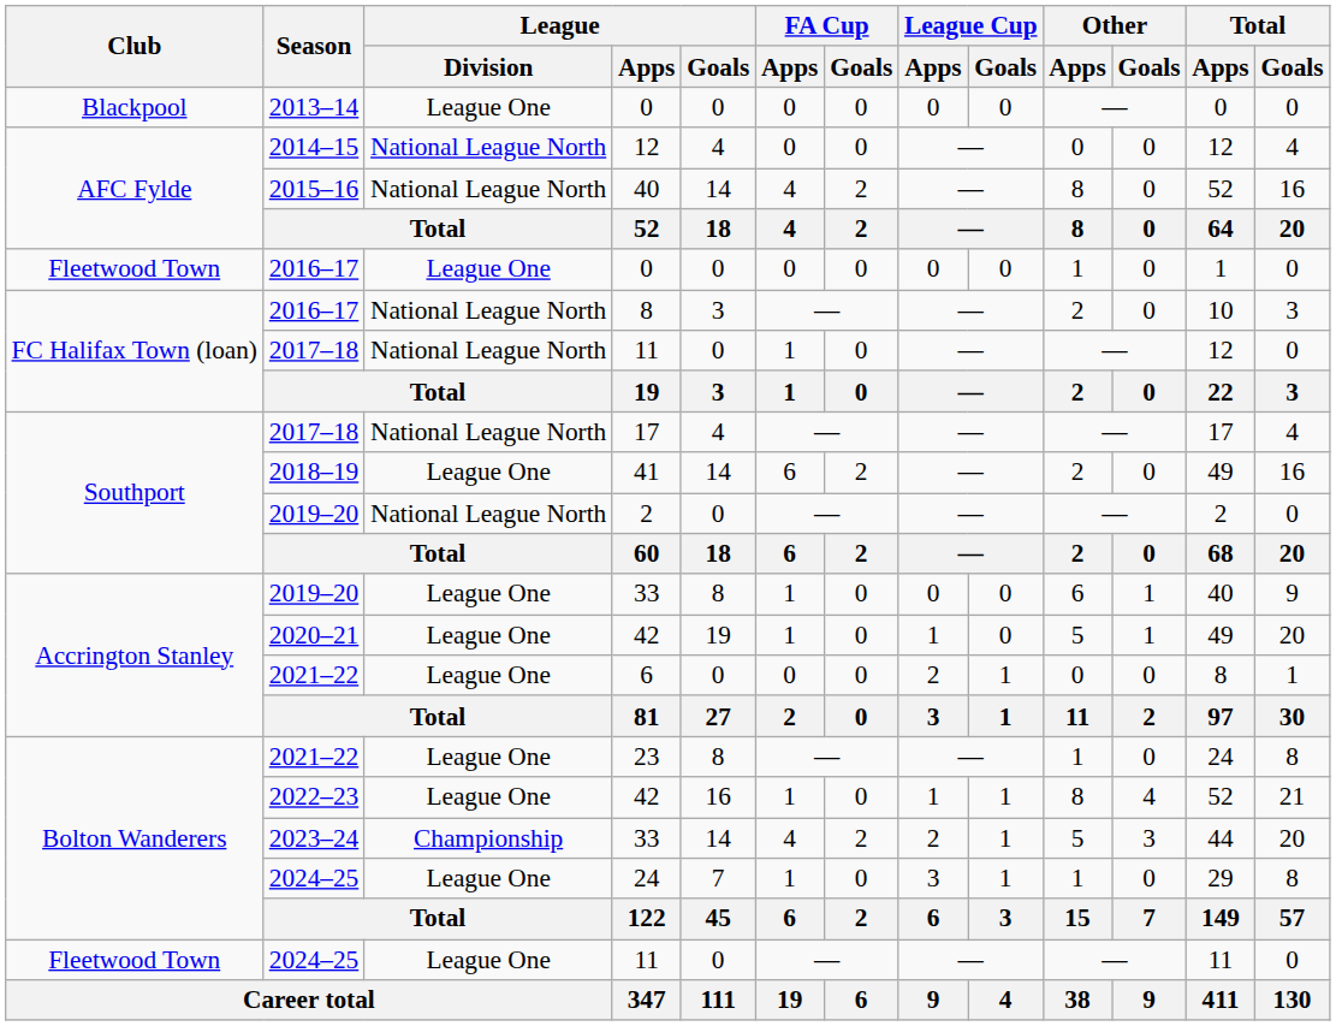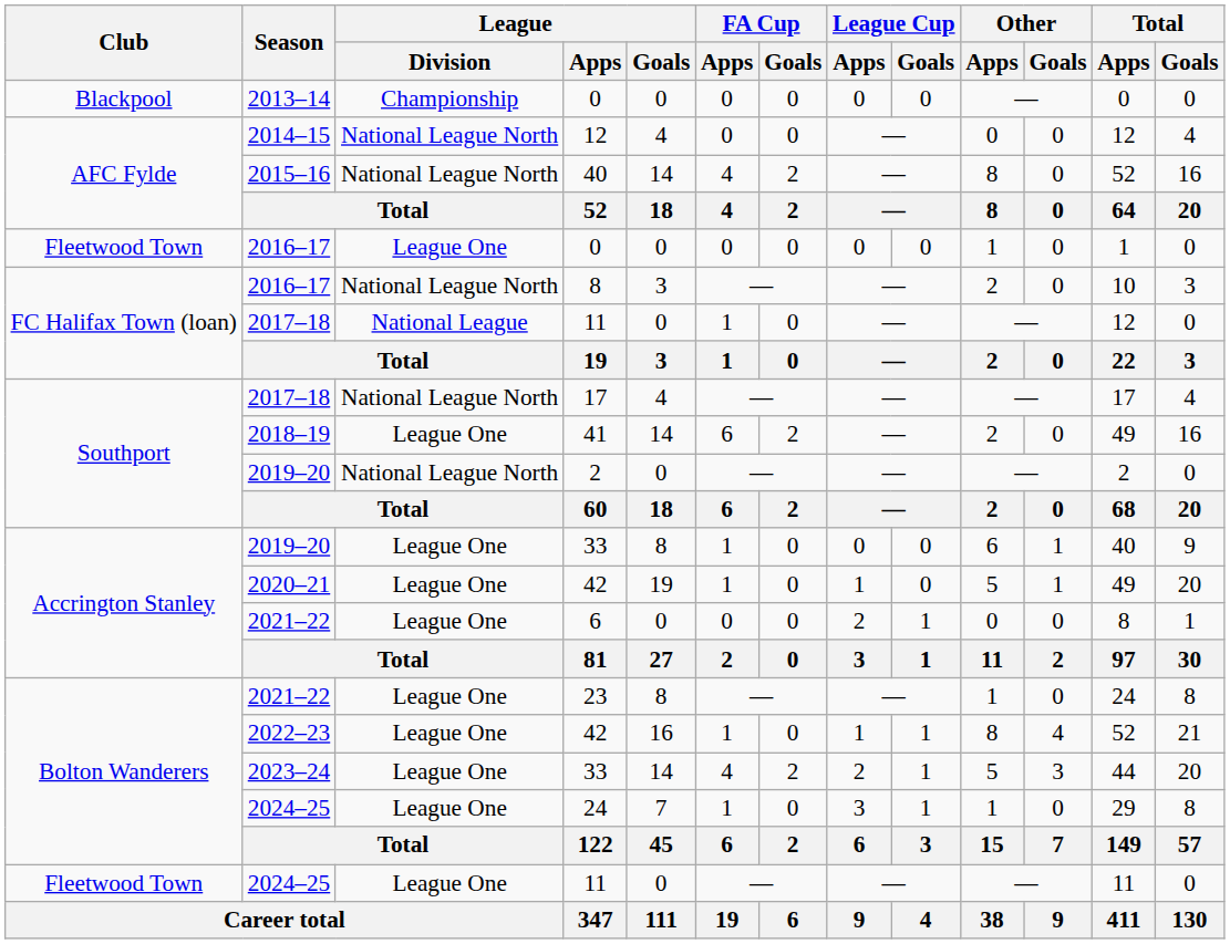2013–14 / 0 | League / Division: League One -> Championship
2017–18 / 11 | League / Division: National League North -> National League
2023–24 / 33 | League / Division: Championship -> League One
